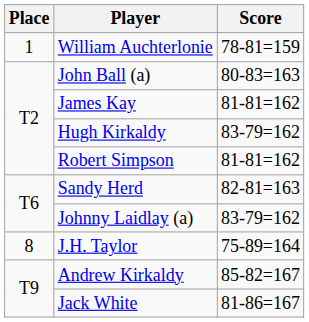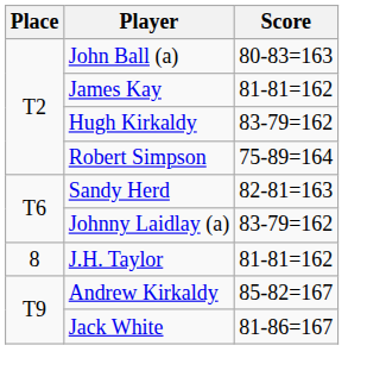- row: 1 | William Auchterlonie | 78-81=159
Robert Simpson | Score: 81-81=162 -> 75-89=164
J.H. Taylor | Score: 75-89=164 -> 81-81=162
